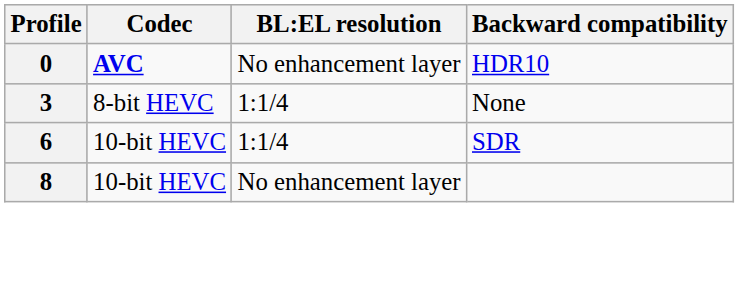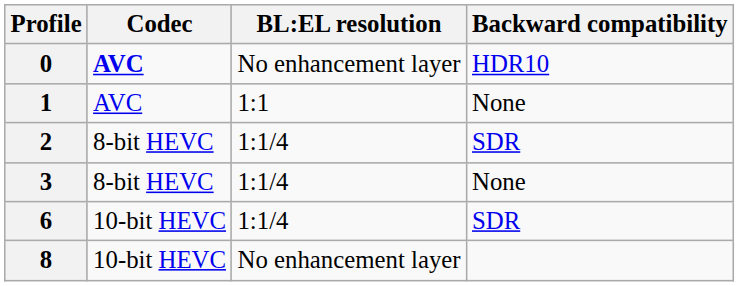+ row: 1 | AVC | 1:1 | None
+ row: 2 | 8-bit HEVC | 1:1/4 | SDR
